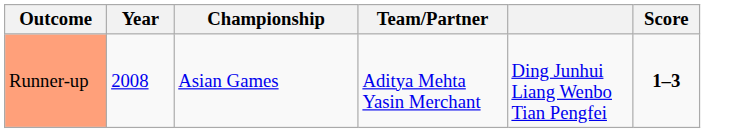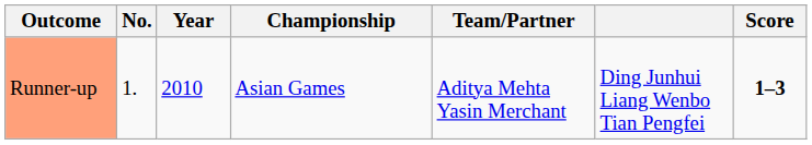+ column: No. | 1.
Runner-up | Year: 2008 -> 2010
